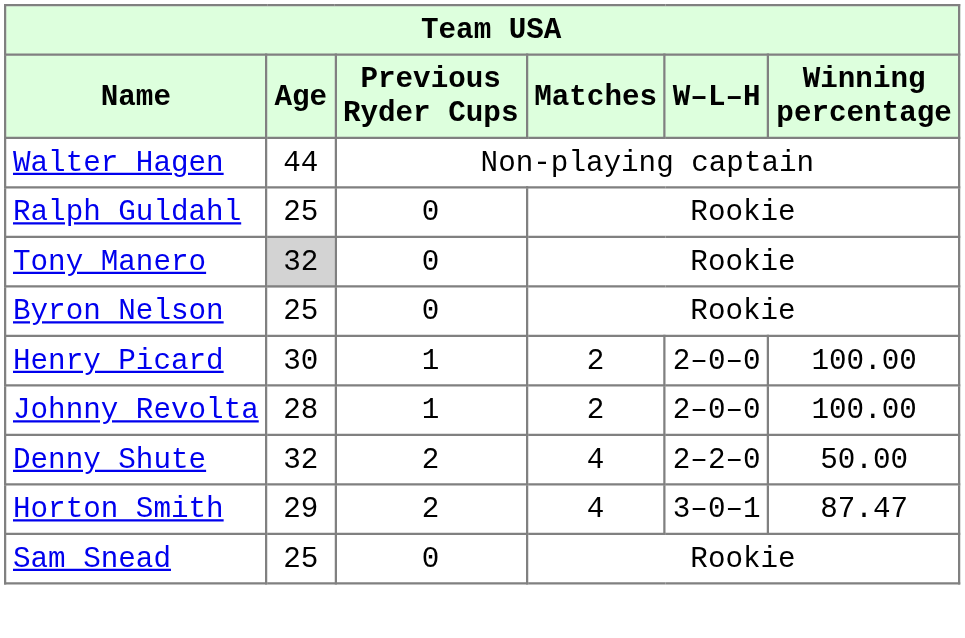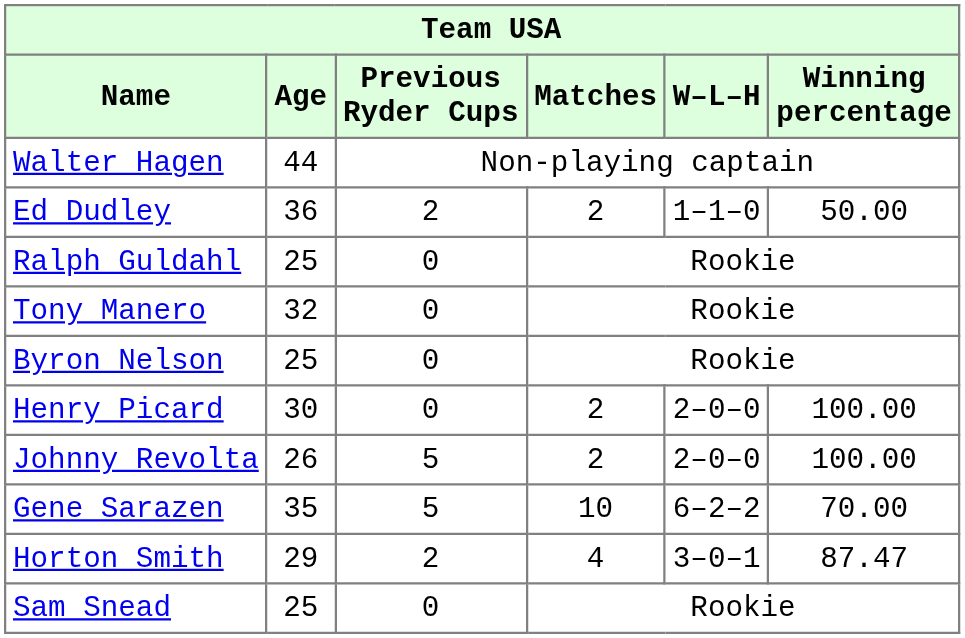+ row: Ed Dudley | 36 | 2 | 2 | 1–1–0 | 50.00
Tony Manero | Age: lightgrey background -> no background
Henry Picard | Previous Ryder Cups: 1 -> 0
Johnny Revolta | Age: 28 -> 26
Johnny Revolta | Previous Ryder Cups: 1 -> 5
+ row: Gene Sarazen | 35 | 5 | 10 | 6–2–2 | 70.00
- row: Denny Shute | 32 | 2 | 4 | 2–2–0 | 50.00
